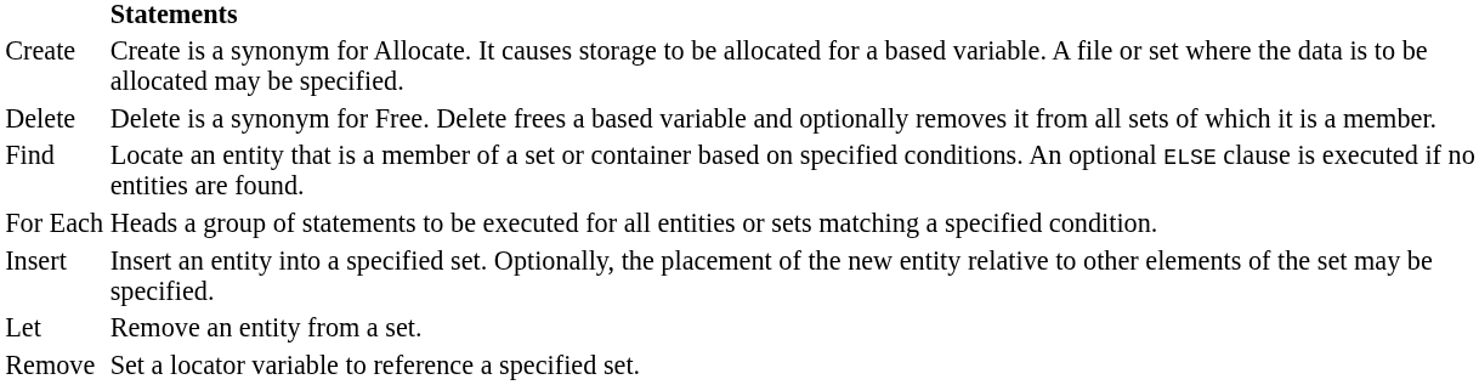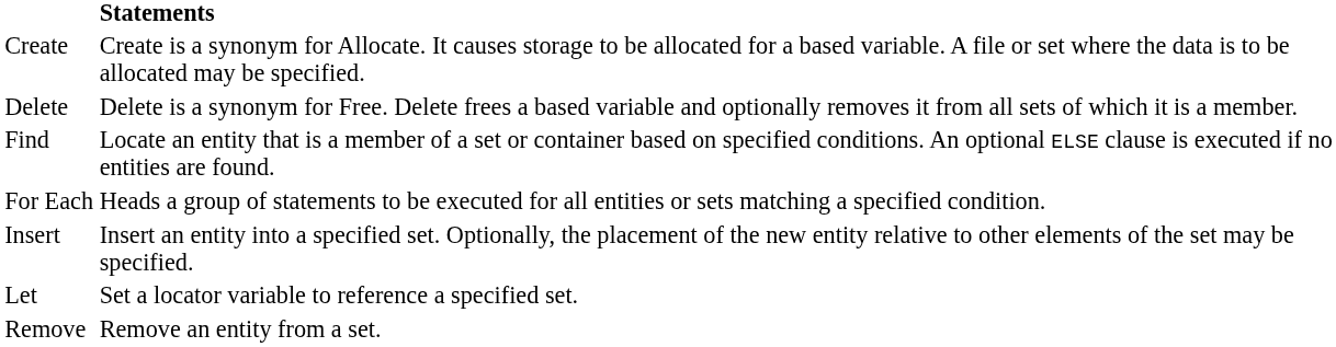Let | column 2: Remove an entity from a set. -> Set a locator variable to reference a specified set.
Remove | column 2: Set a locator variable to reference a specified set. -> Remove an entity from a set.
